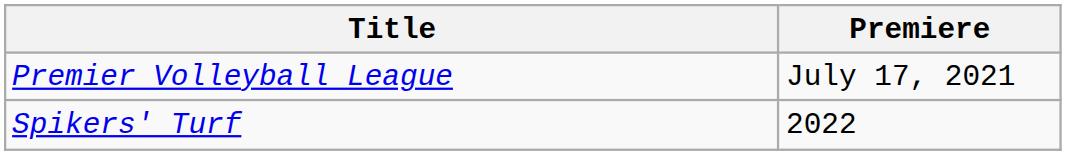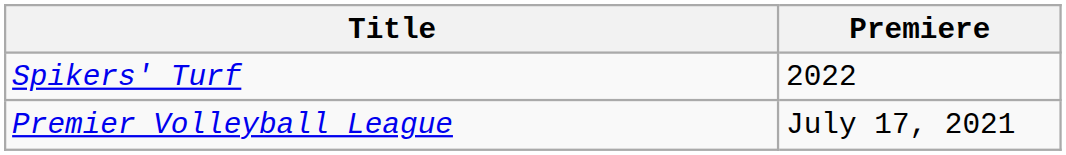rows swapped: Premier Volleyball League <-> Spikers' Turf
